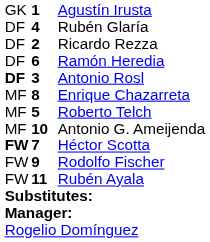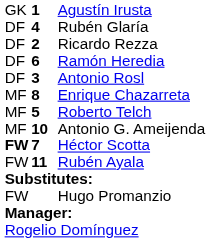Antonio Rosl | column 1: bold -> normal
- row: FW | 9 | Rodolfo Fischer
+ row: FW | Hugo Promanzio
